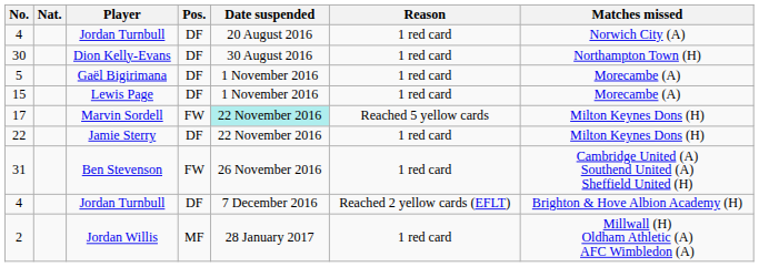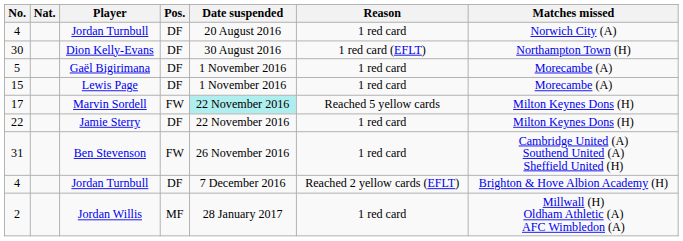30 | Reason: 1 red card -> 1 red card (EFLT)
